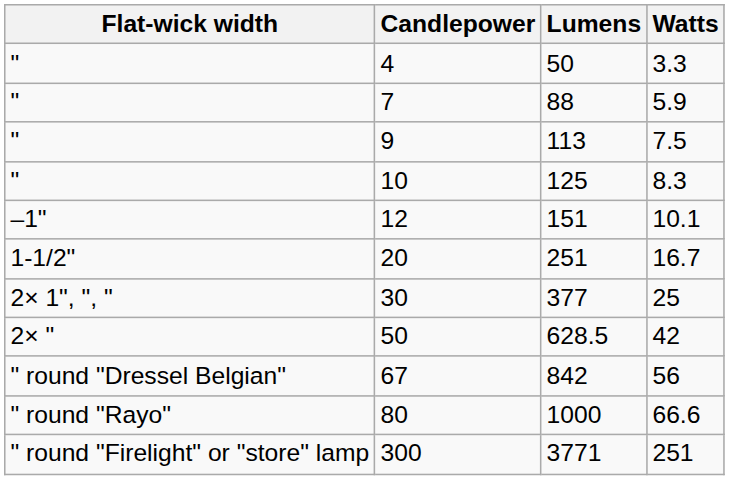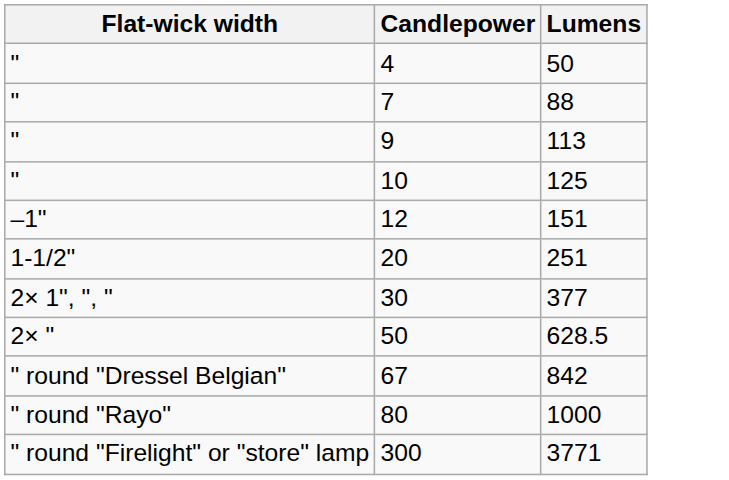- column: Watts | 3.3 | 5.9 | 7.5 | 8.3 | 10.1 | 16.7 | 25 | 42 | 56 | 66.6 | 251
